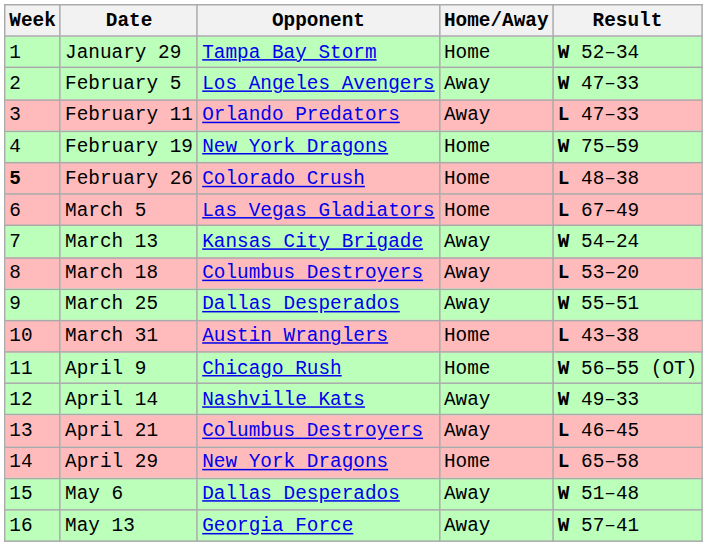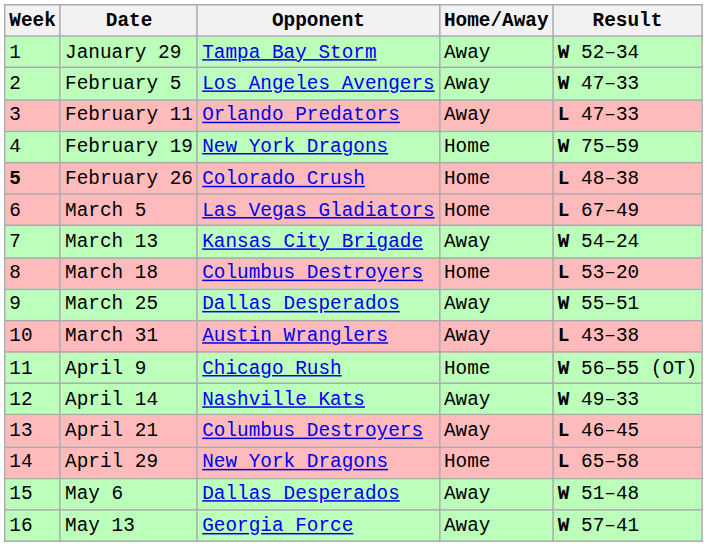January 29 | Home/Away: Home -> Away
March 18 | Home/Away: Away -> Home
March 31 | Home/Away: Home -> Away
